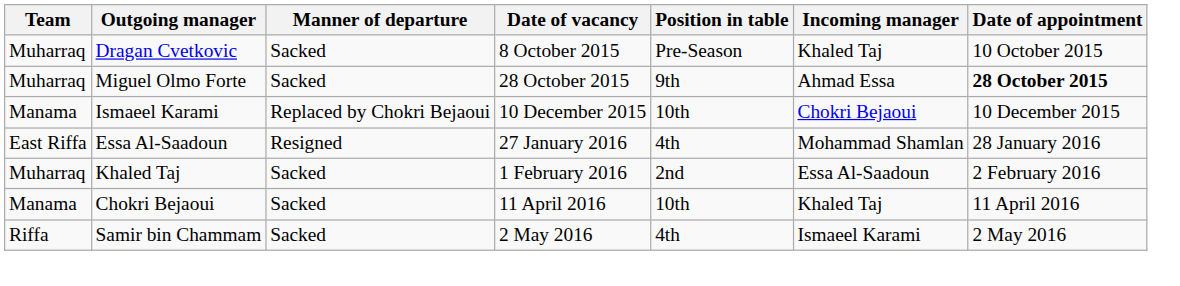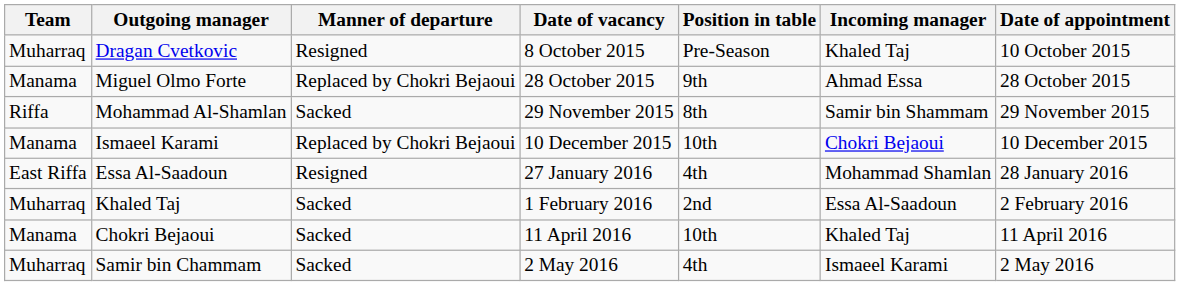Dragan Cvetkovic | Manner of departure: Sacked -> Resigned
Miguel Olmo Forte | Team: Muharraq -> Manama
Miguel Olmo Forte | Manner of departure: Sacked -> Replaced by Chokri Bejaoui
Miguel Olmo Forte | Date of appointment: bold -> normal
+ row: Riffa | Mohammad Al-Shamlan | Sacked | 29 November 2015 | 8th | Samir bin Shammam | 29 November 2015
Samir bin Chammam | Team: Riffa -> Muharraq
